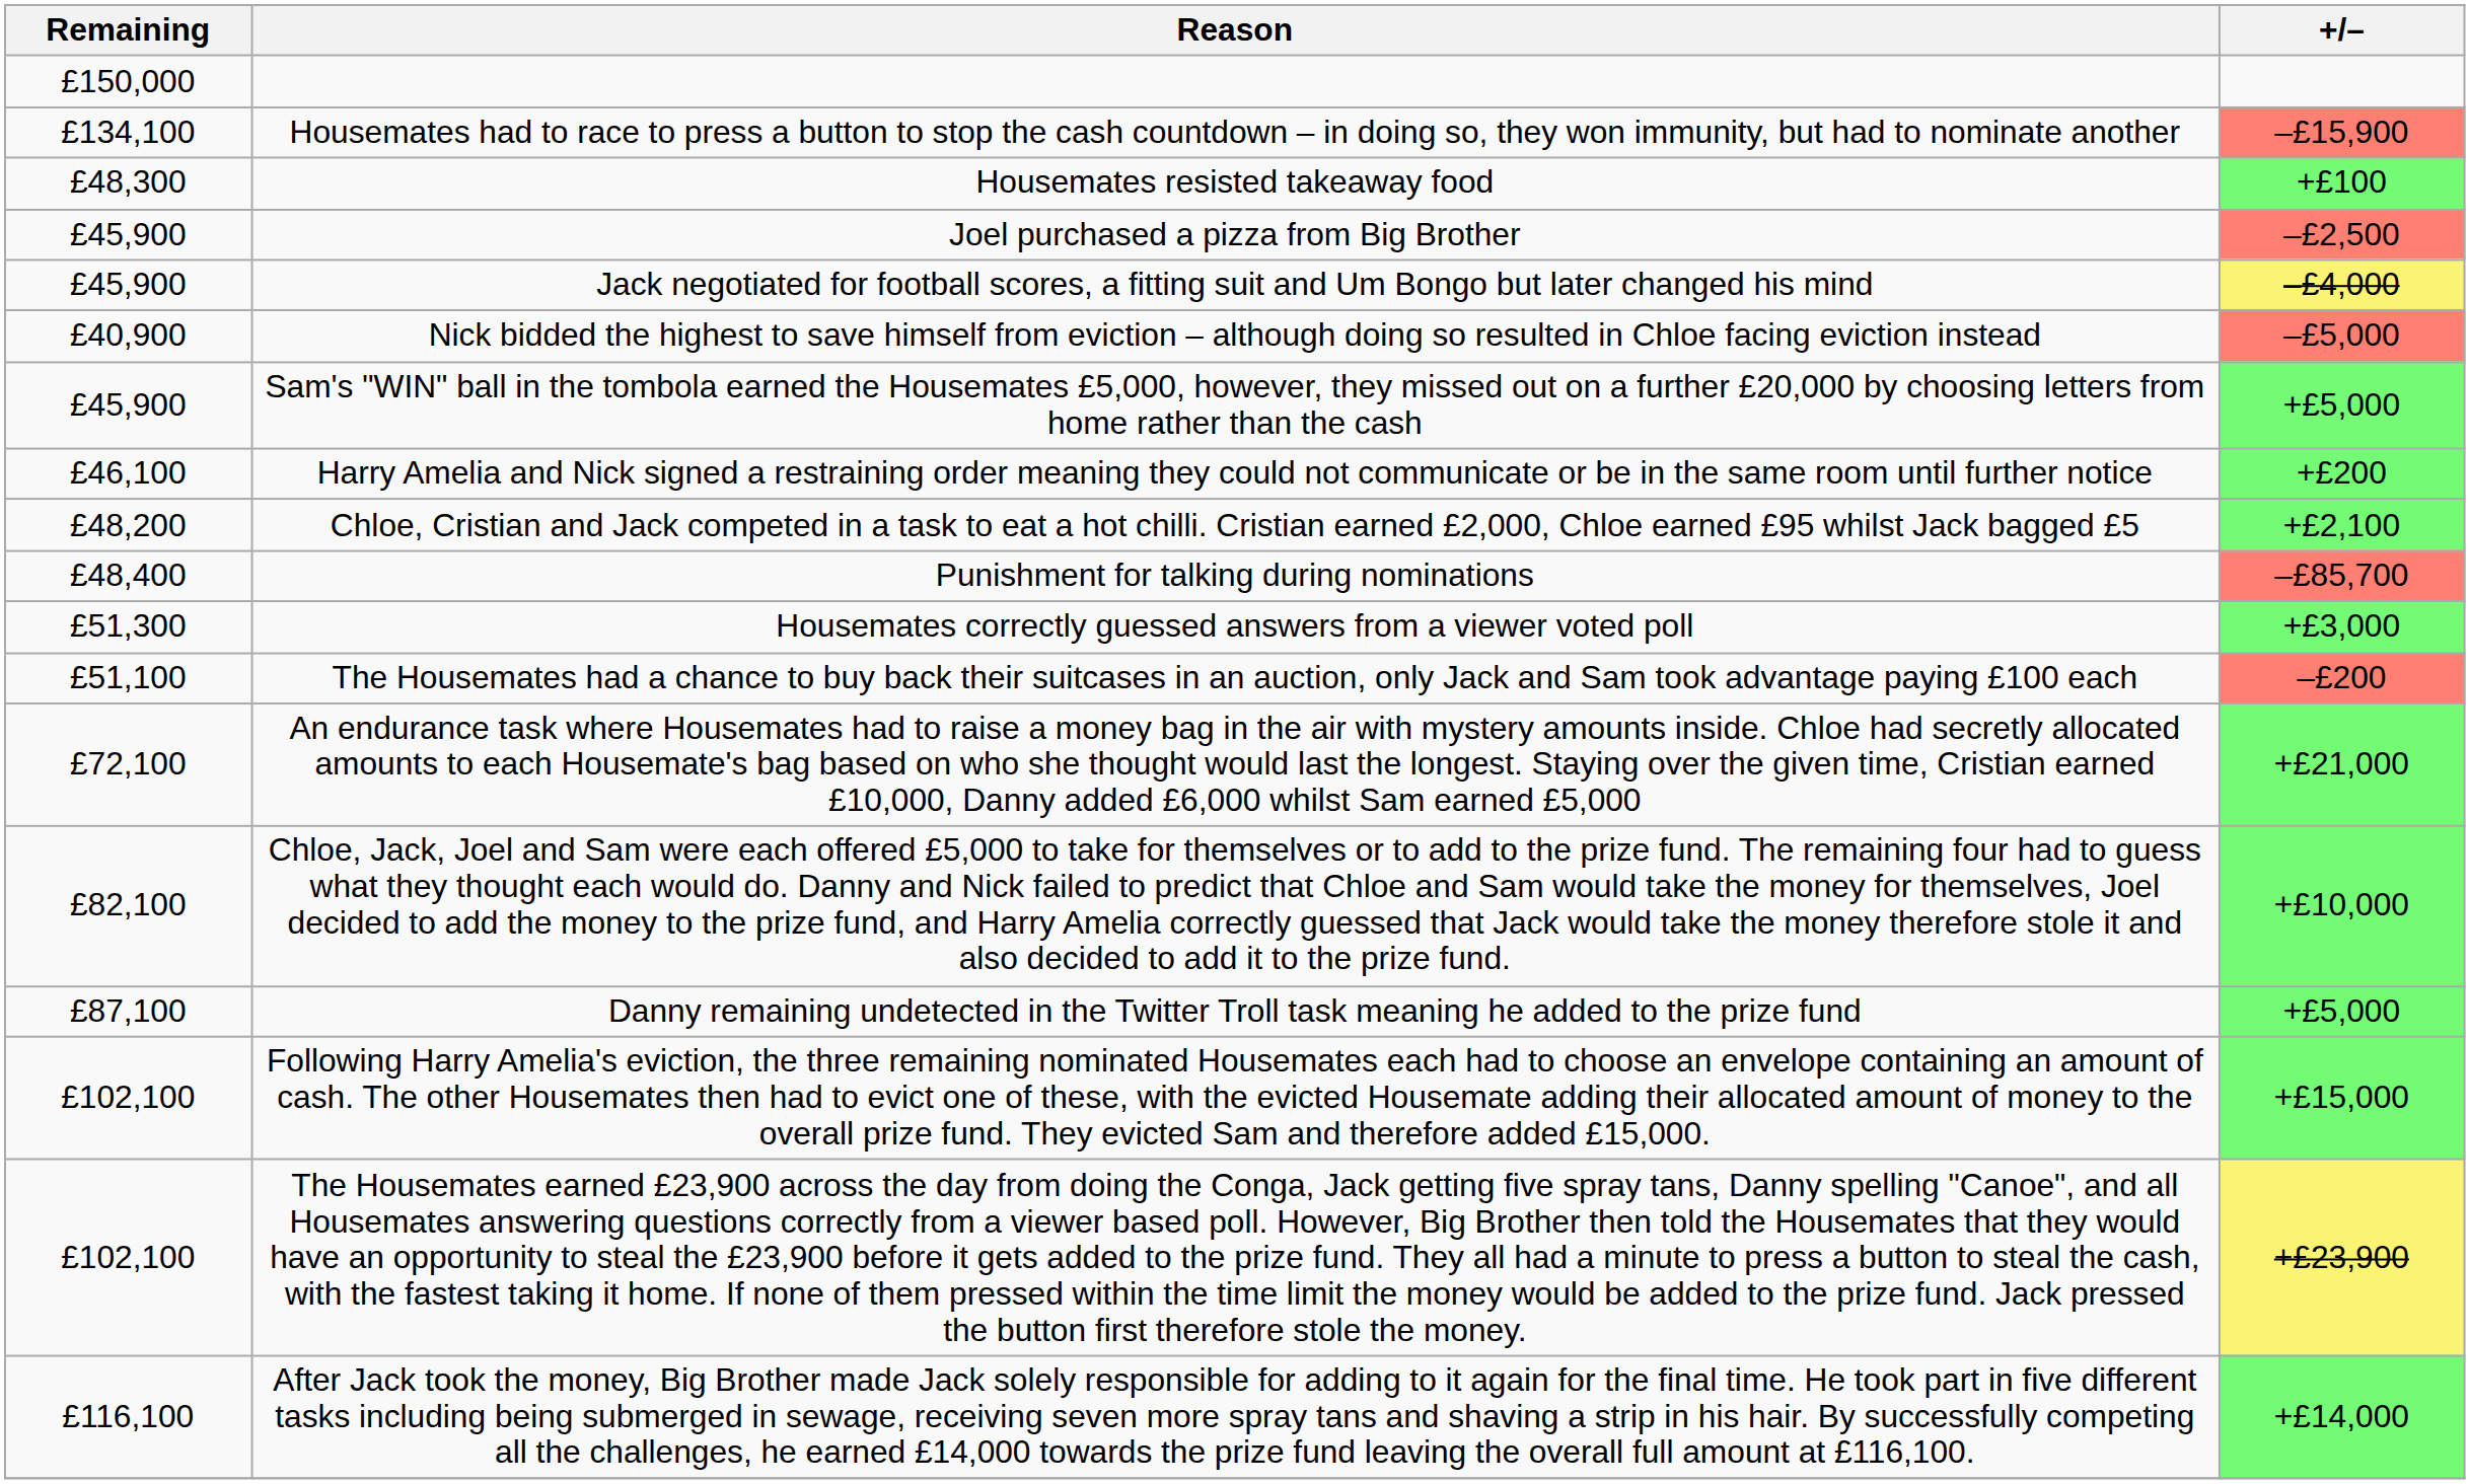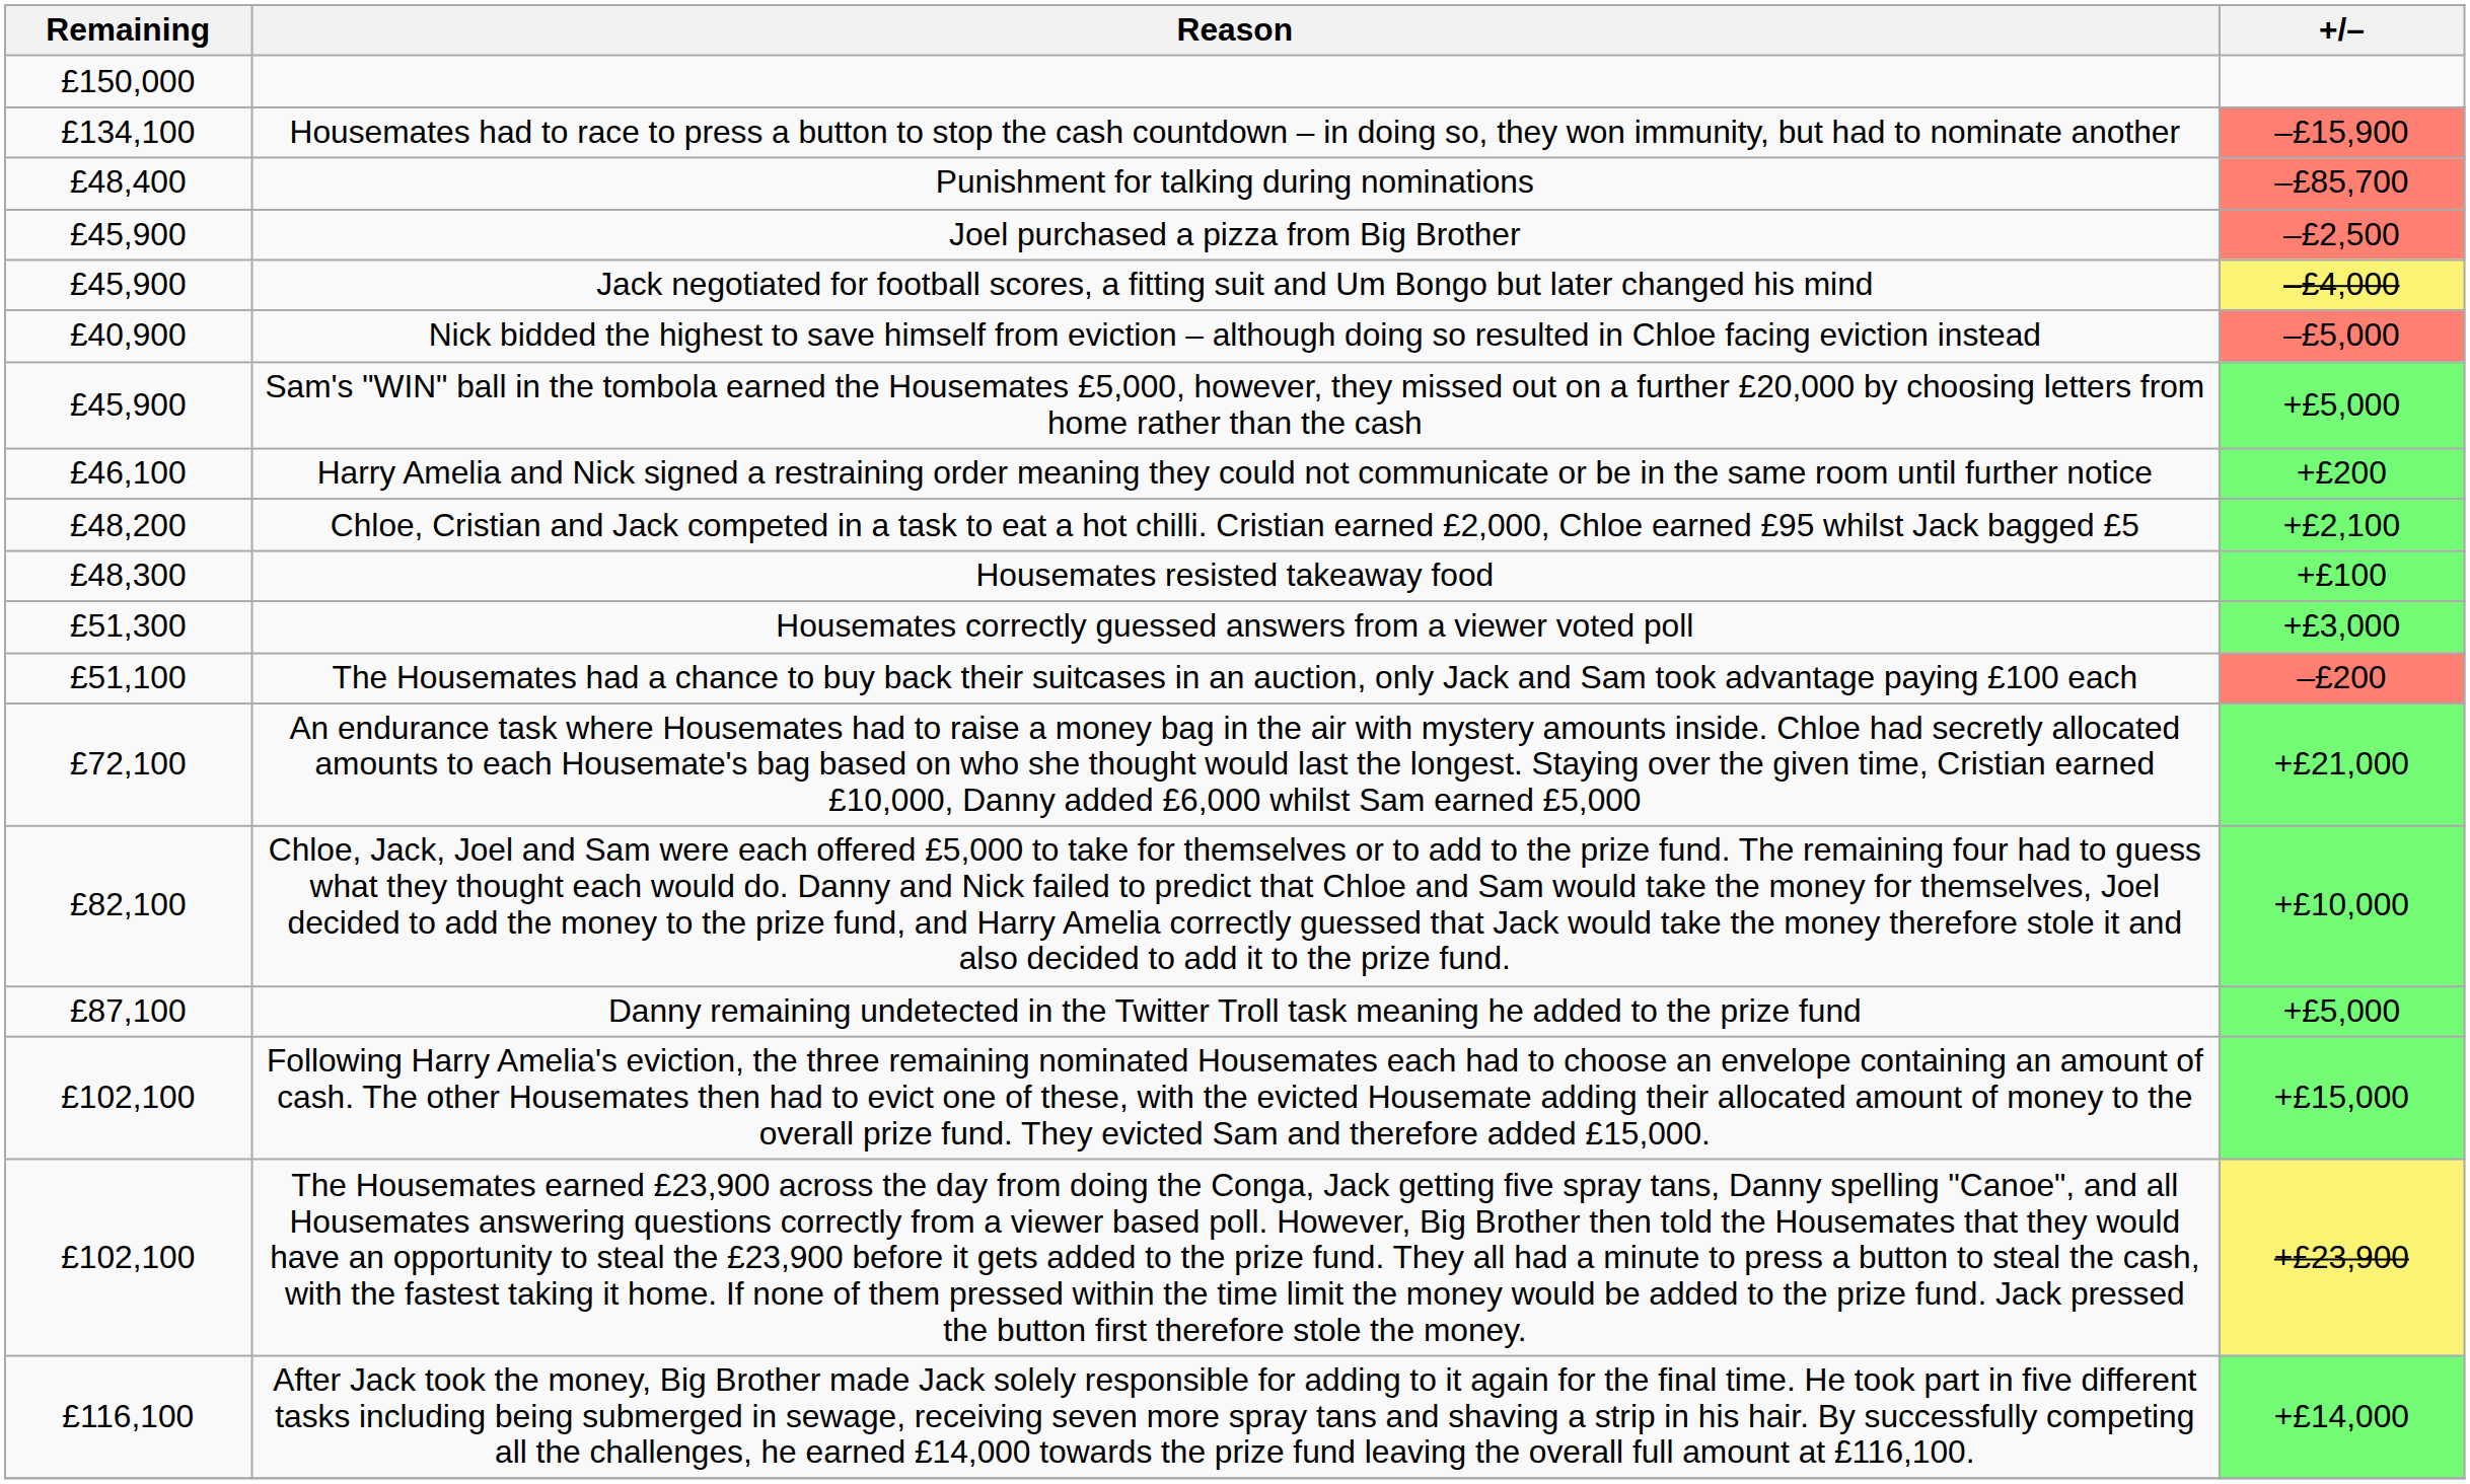rows swapped: Punishment for talking during nominations <-> Housemates resisted takeaway food
